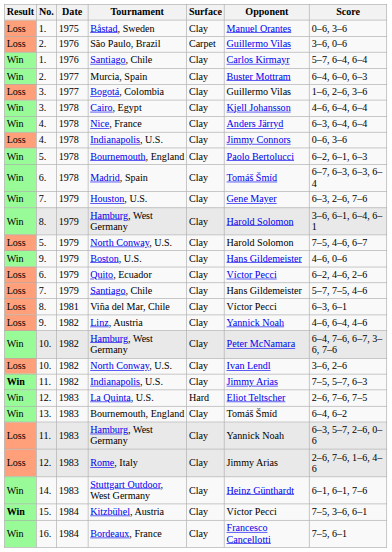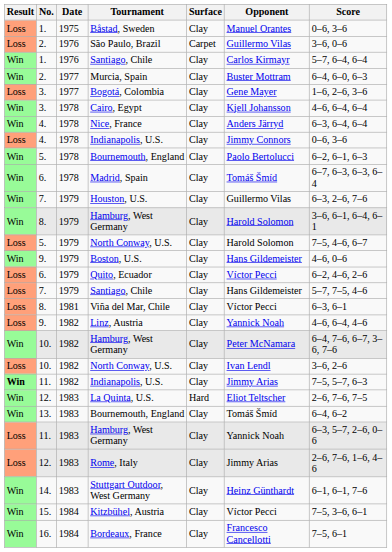Bogotá, Colombia | Opponent: Guillermo Vilas -> Gene Mayer
Houston, U.S. | Opponent: Gene Mayer -> Guillermo Vilas
Kitzbühel, Austria | Result: bold -> normal
